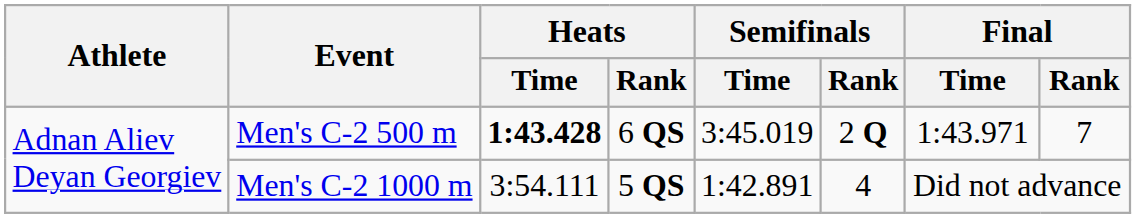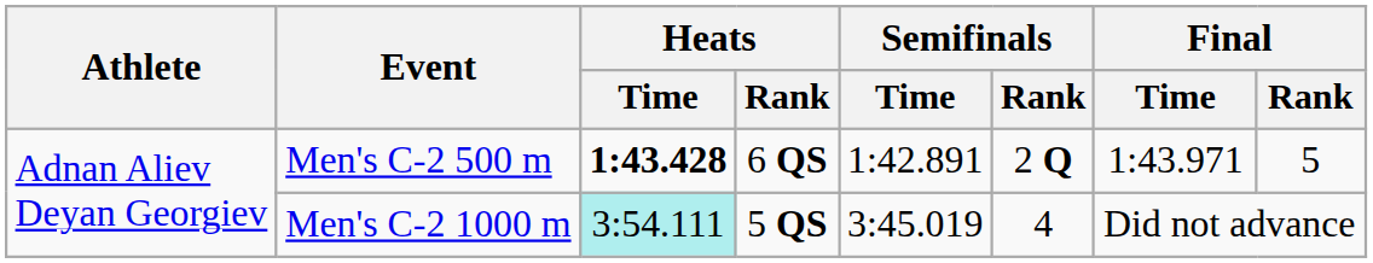Men's C-2 500 m | Semifinals / Time: 3:45.019 -> 1:42.891
Men's C-2 500 m | Final / Rank: 7 -> 5
Men's C-2 1000 m | Heats / Time: no background -> paleturquoise background
Men's C-2 1000 m | Semifinals / Time: 1:42.891 -> 3:45.019
